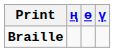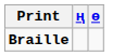- column: ү
